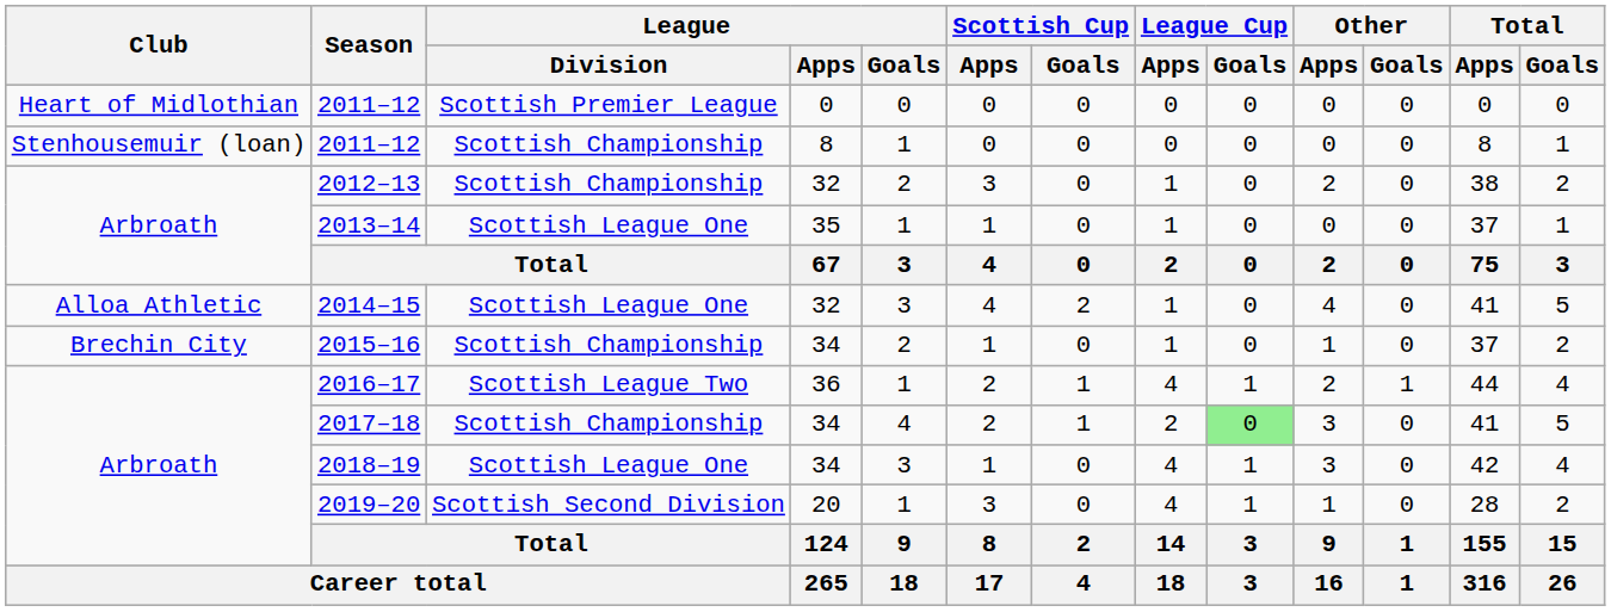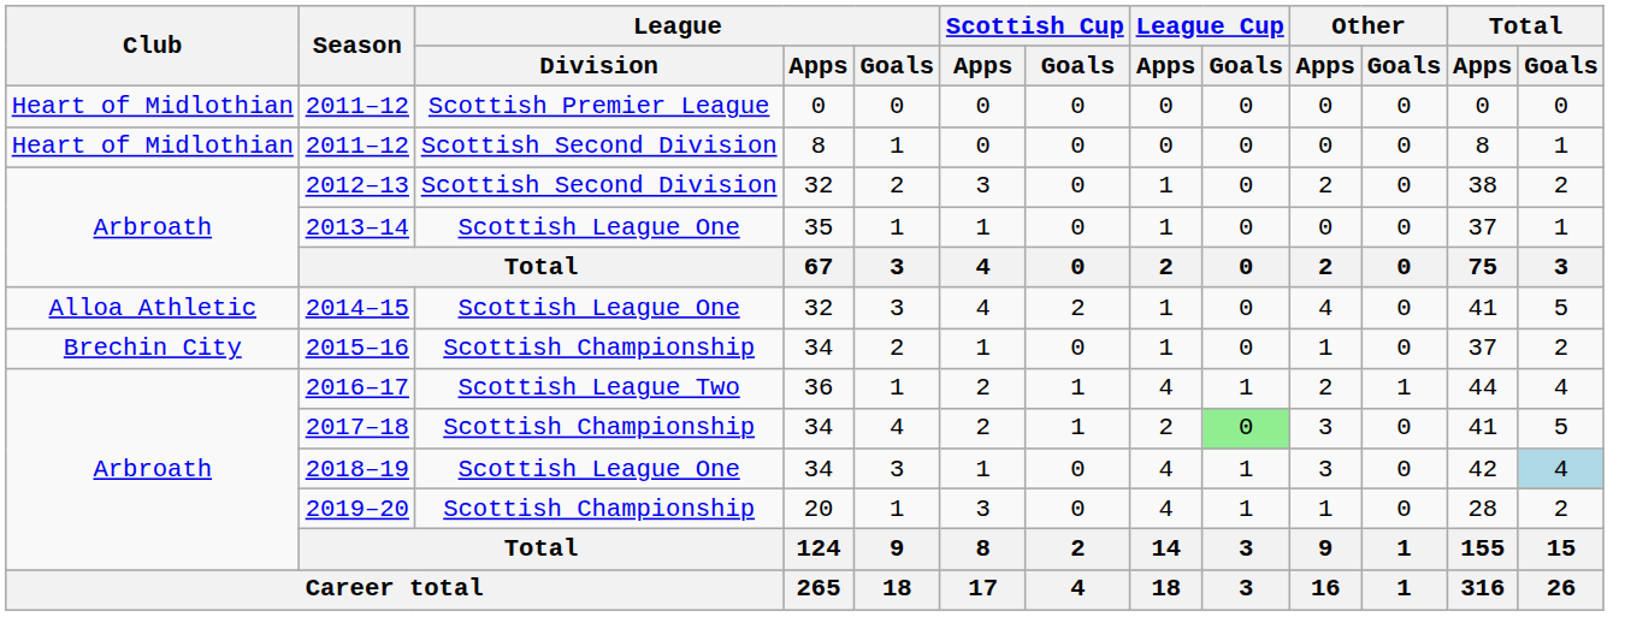2011–12 / 8 | Club: Stenhousemuir (loan) -> Heart of Midlothian
2011–12 / 8 | League / Division: Scottish Championship -> Scottish Second Division
2012–13 | League / Division: Scottish Championship -> Scottish Second Division
2018–19 | Total / Goals: no background -> lightblue background
2019–20 | League / Division: Scottish Second Division -> Scottish Championship
